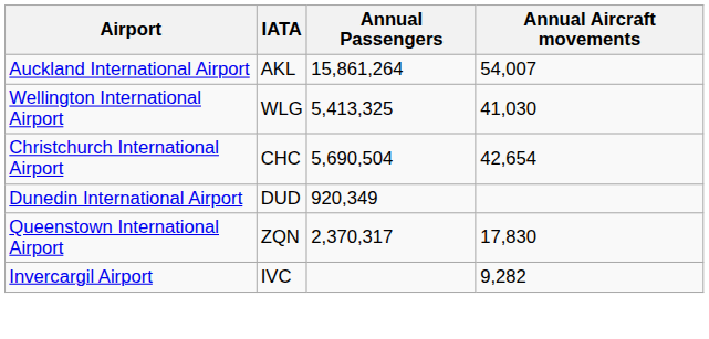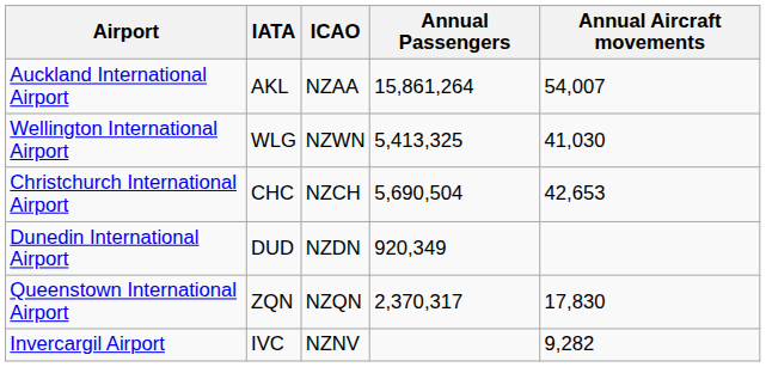+ column: ICAO | NZAA | NZWN | NZCH | NZDN | NZQN | NZNV
Christchurch International Airport | Annual Aircraft movements: 42,654 -> 42,653
